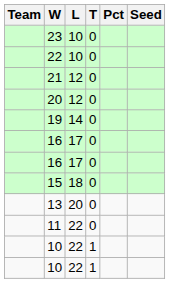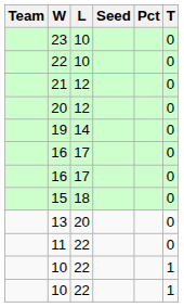columns swapped: T <-> Seed
